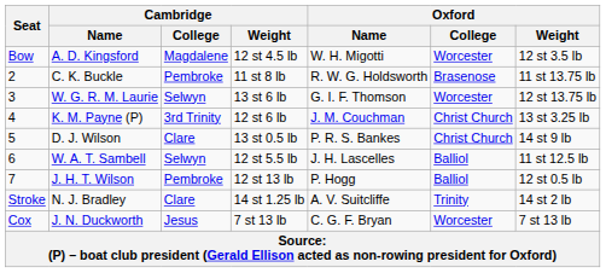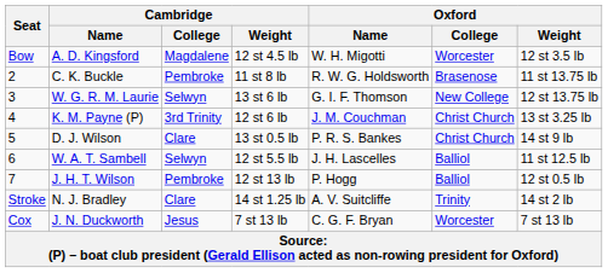W. G. R. M. Laurie | Oxford / College: Worcester -> New College
